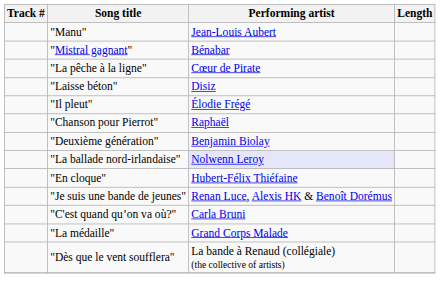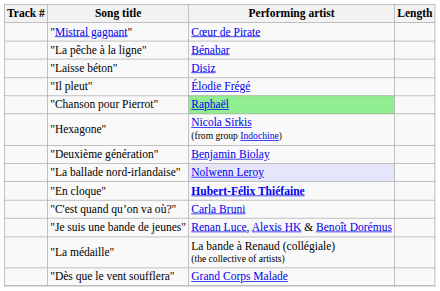- row: "Manu" | Jean-Louis Aubert
"Mistral gagnant" | Performing artist: Bénabar -> Cœur de Pirate
"La pêche à la ligne" | Performing artist: Cœur de Pirate -> Bénabar
"Chanson pour Pierrot" | Performing artist: no background -> lightgreen background
+ row: "Hexagone" | Nicola Sirkis (from group Indochine)
"En cloque" | Performing artist: normal -> bold
rows swapped: "C'est quand qu’on va où?" <-> "Je suis une bande de jeunes"
"La médaille" | Performing artist: Grand Corps Malade -> La bande à Renaud (collégiale) (the collective of artists)
"Dès que le vent soufflera" | Performing artist: La bande à Renaud (collégiale) (the collective of artists) -> Grand Corps Malade
